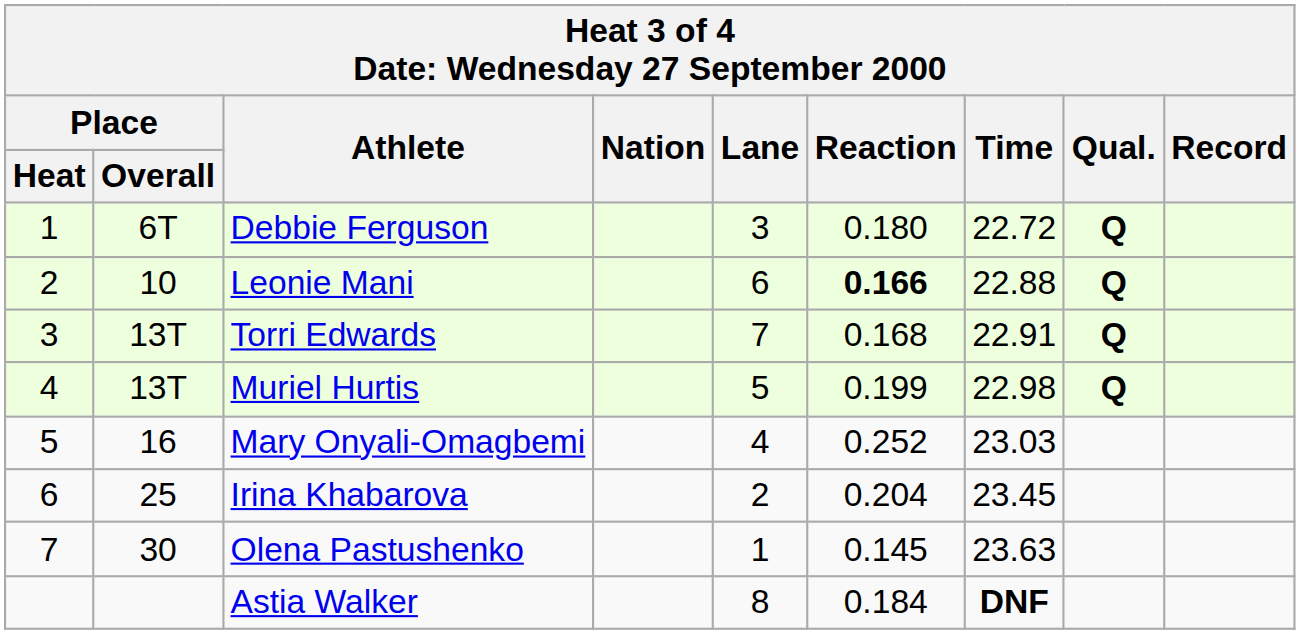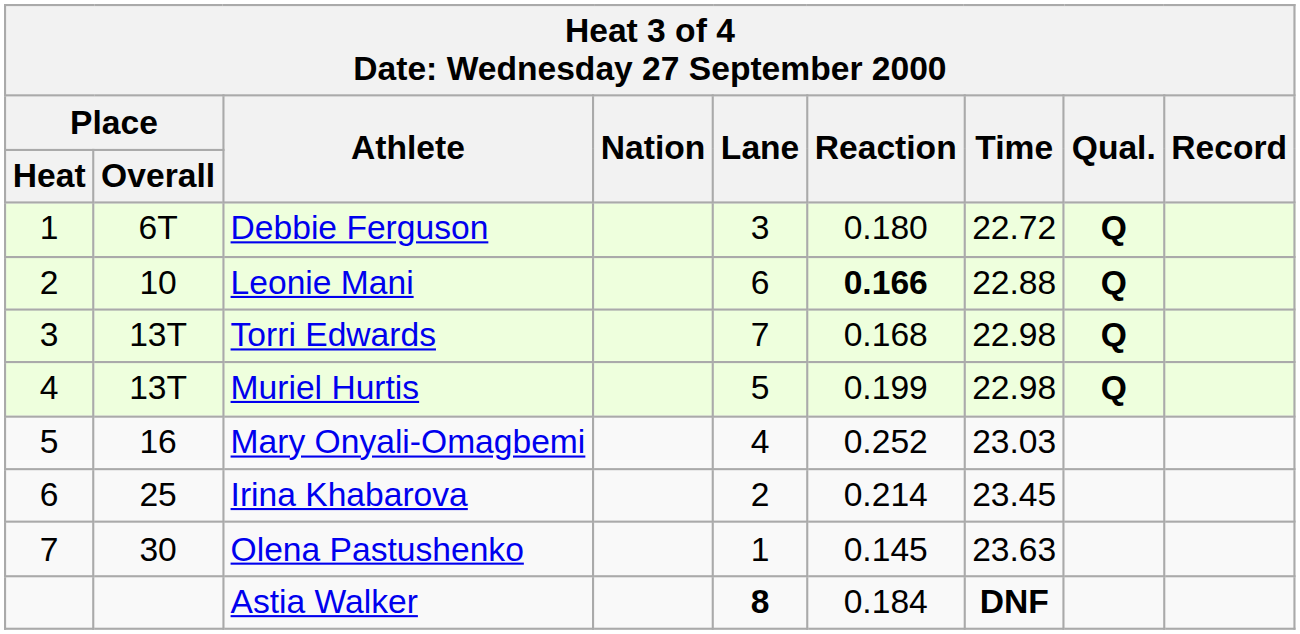Torri Edwards | Time: 22.91 -> 22.98
Irina Khabarova | Reaction: 0.204 -> 0.214
Astia Walker | Lane: normal -> bold
